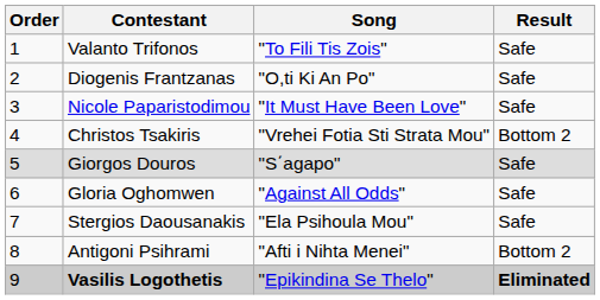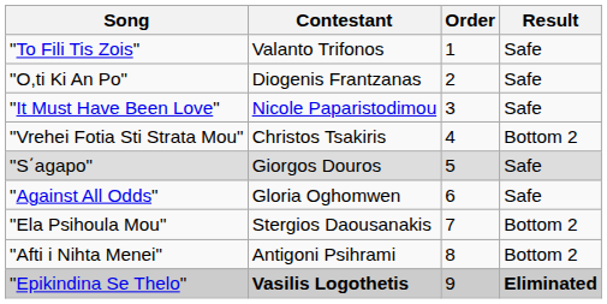columns swapped: Order <-> Song
Stergios Daousanakis | Result: Safe -> Bottom 2
